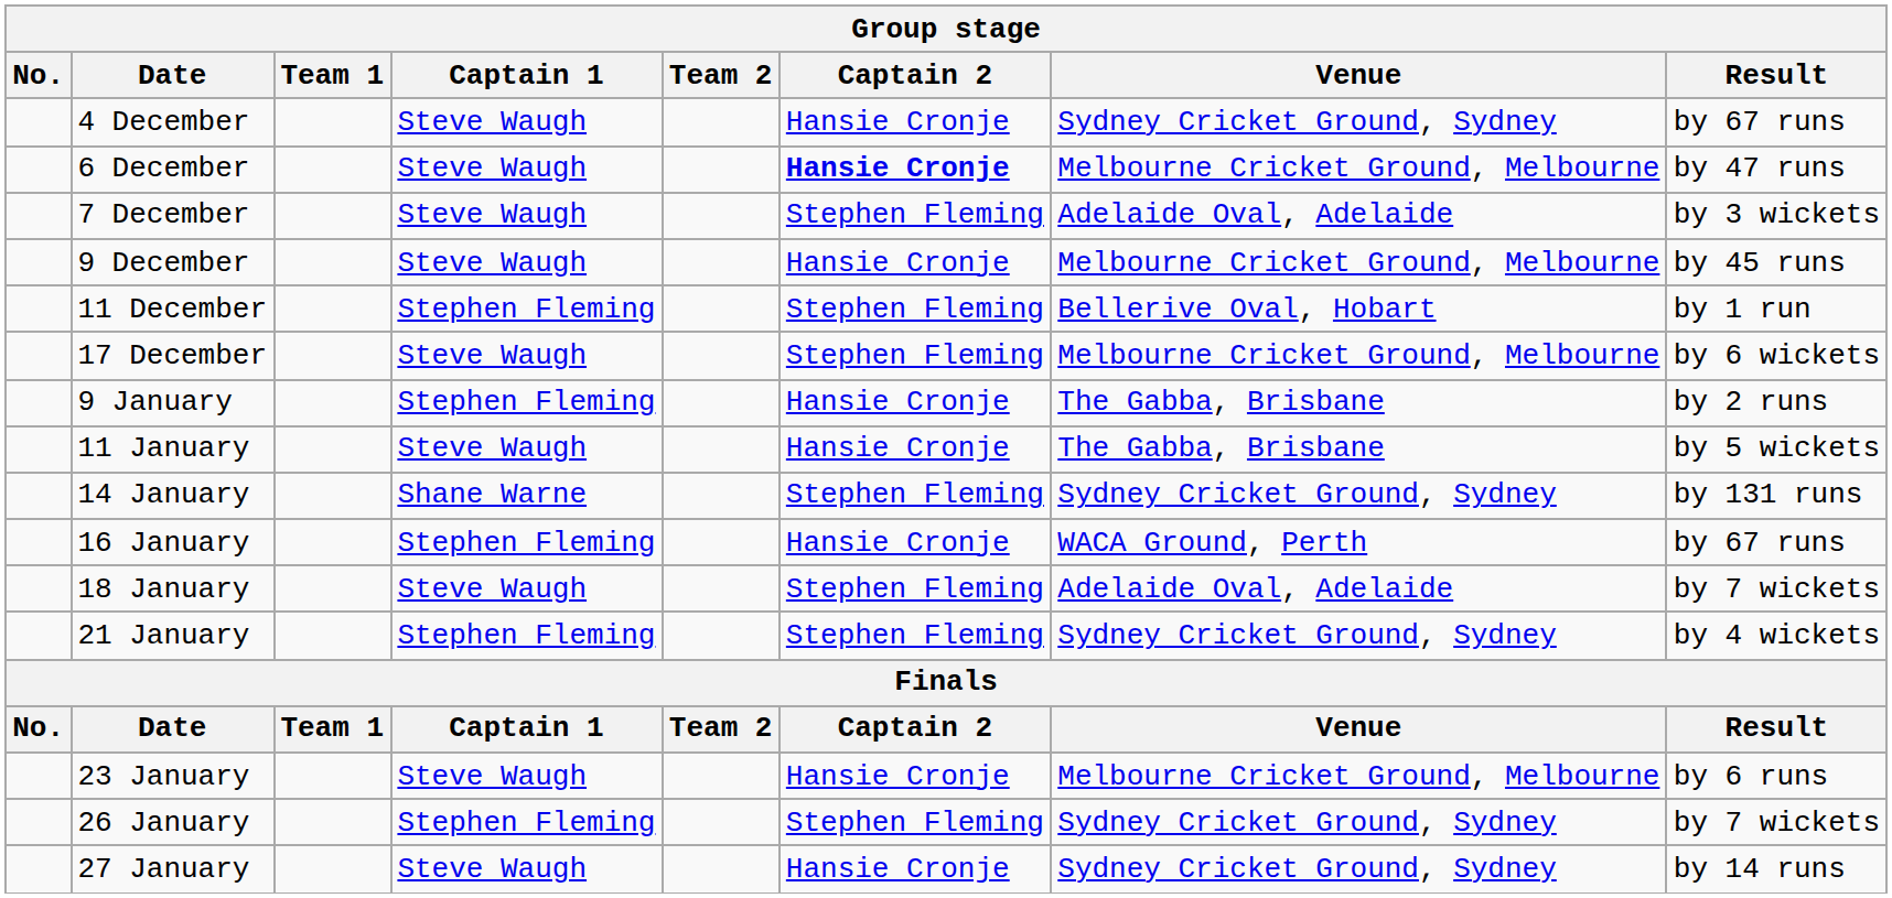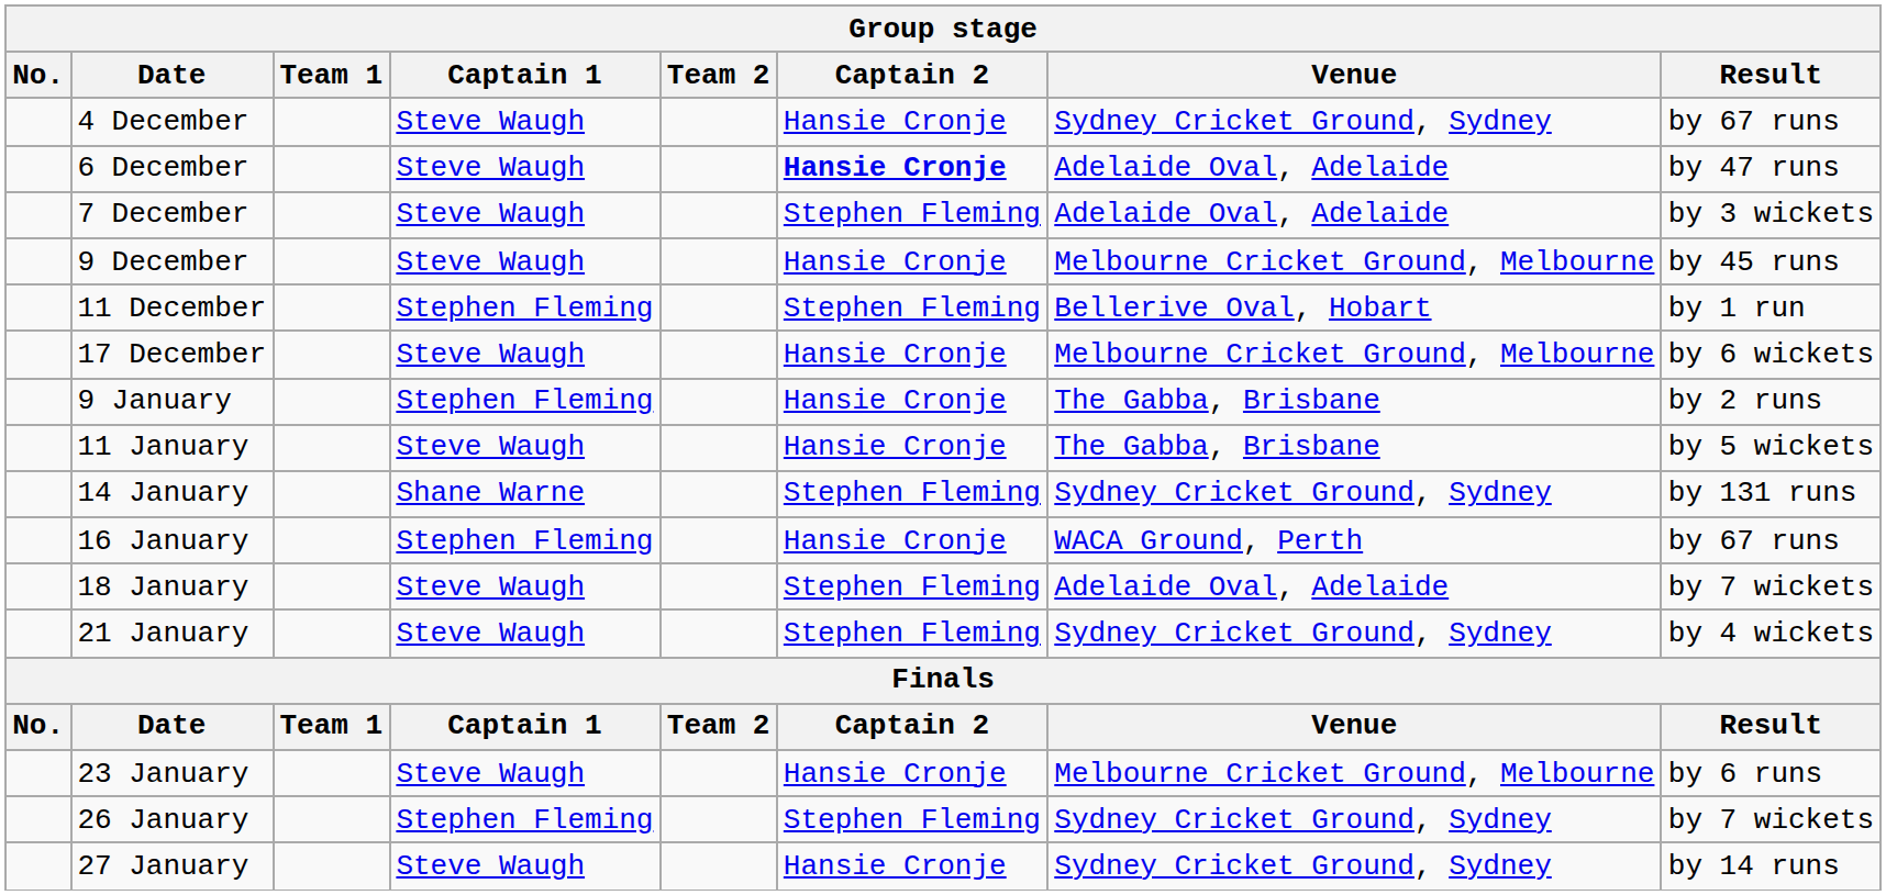6 December | Venue: Melbourne Cricket Ground, Melbourne -> Adelaide Oval, Adelaide
17 December | Captain 2: Stephen Fleming -> Hansie Cronje
21 January | Captain 1: Stephen Fleming -> Steve Waugh
